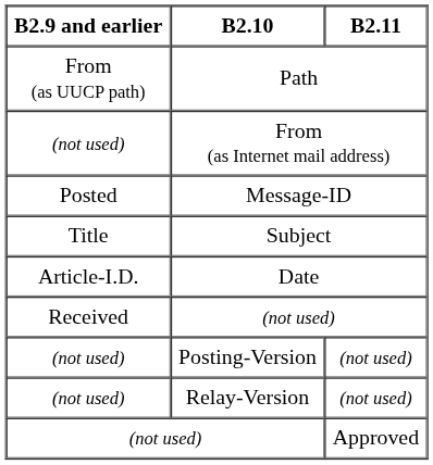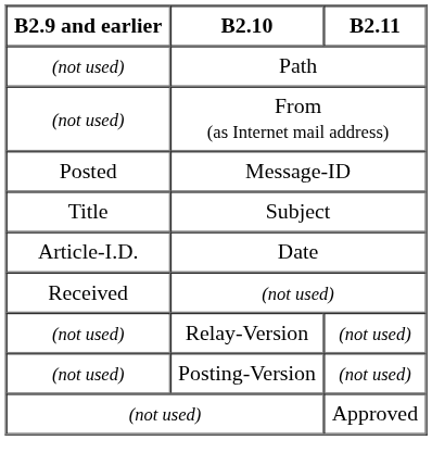Path | B2.9 and earlier: From (as UUCP path) -> (not used)
rows swapped: Relay-Version <-> Posting-Version
